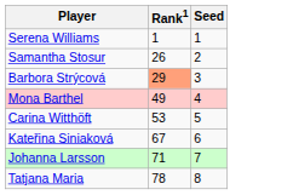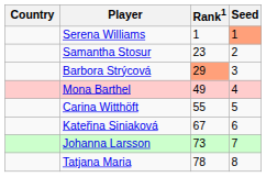+ column: Country
Serena Williams | Seed: no background -> lightsalmon background
Samantha Stosur | Rank1: 26 -> 23
Carina Witthöft | Rank1: 53 -> 55
Johanna Larsson | Rank1: 71 -> 73
